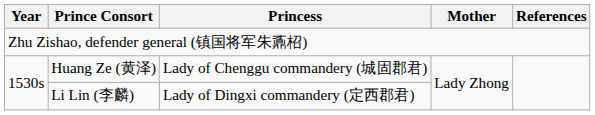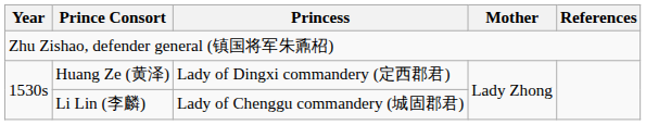Huang Ze (黄泽) | Princess: Lady of Chenggu commandery (城固郡君) -> Lady of Dingxi commandery (定西郡君)
Li Lin (李麟) | Princess: Lady of Dingxi commandery (定西郡君) -> Lady of Chenggu commandery (城固郡君)
